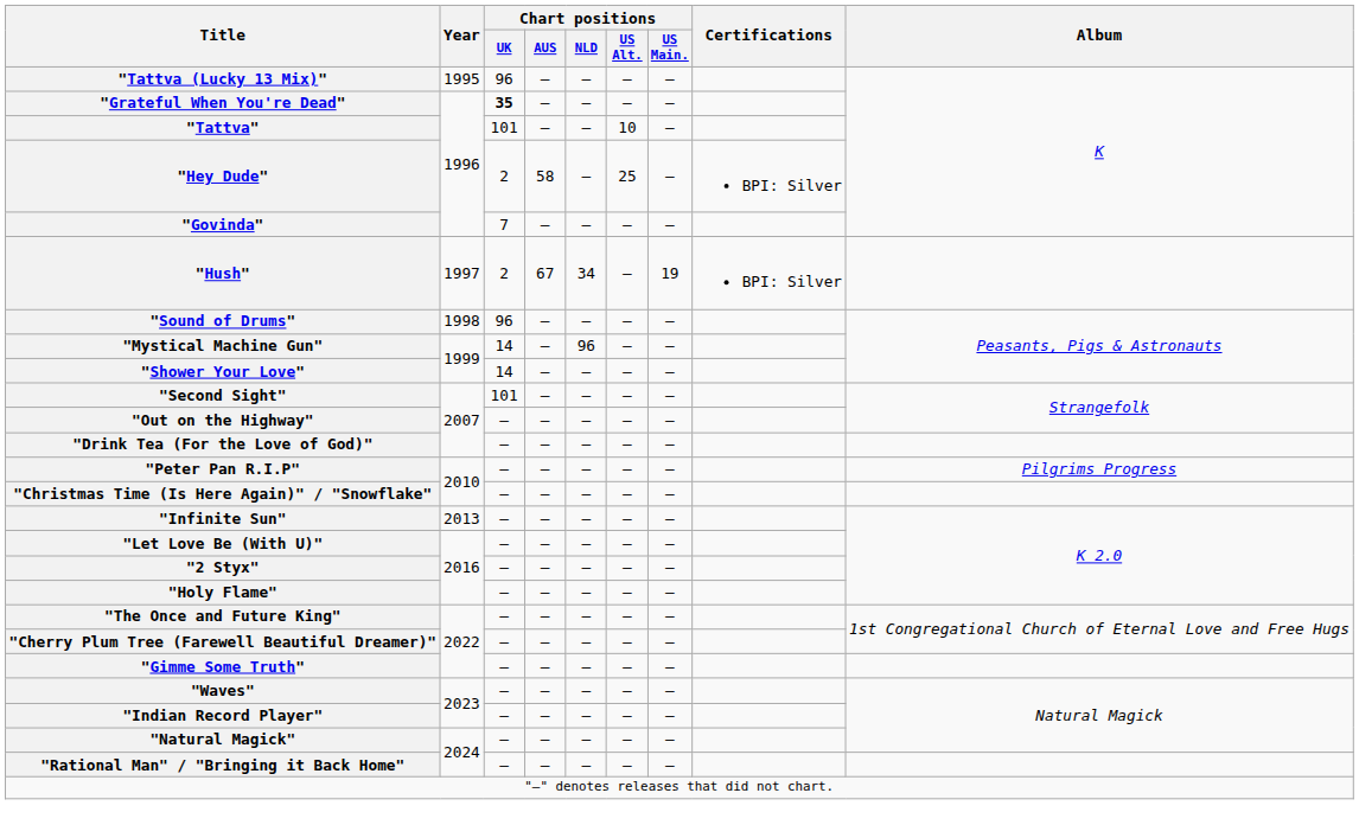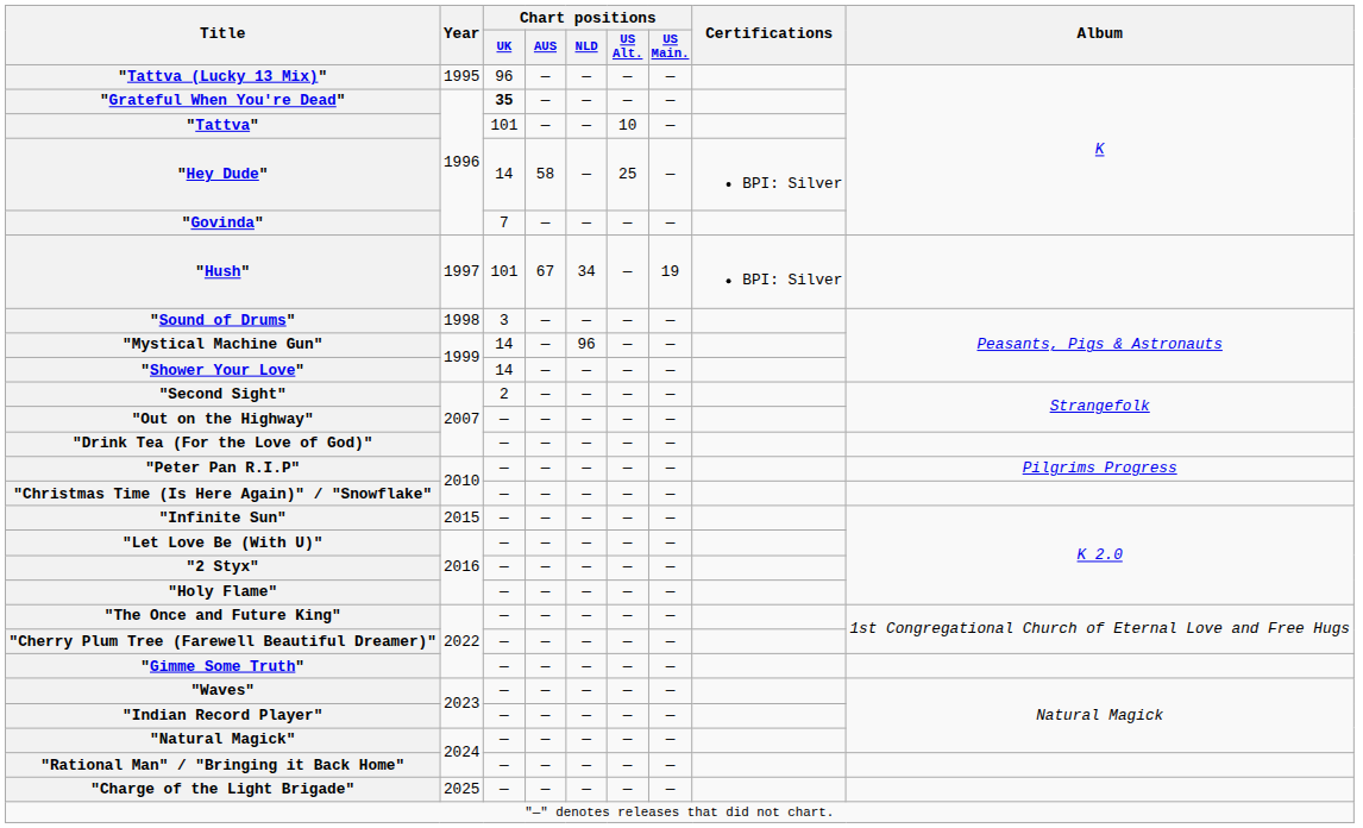"Hey Dude" | Chart positions / UK: 2 -> 14
"Hush" | Chart positions / UK: 2 -> 101
"Sound of Drums" | Chart positions / UK: 96 -> 3
"Second Sight" | Chart positions / UK: 101 -> 2
"Infinite Sun" | Year: 2013 -> 2015
+ row: "Charge of the Light Brigade" | 2025 | — | — | — | — | —
